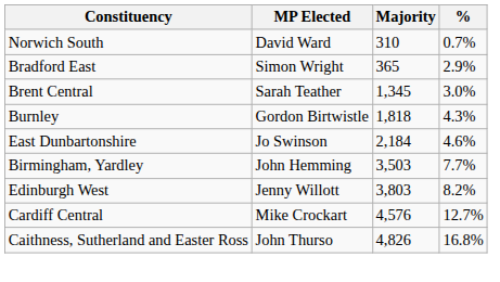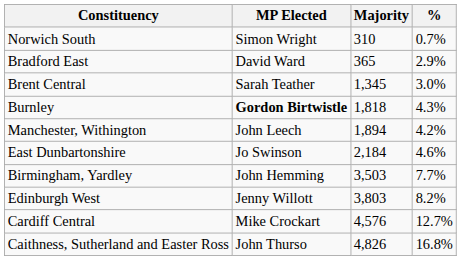Norwich South | MP Elected: David Ward -> Simon Wright
Bradford East | MP Elected: Simon Wright -> David Ward
Burnley | MP Elected: normal -> bold
+ row: Manchester, Withington | John Leech | 1,894 | 4.2%
